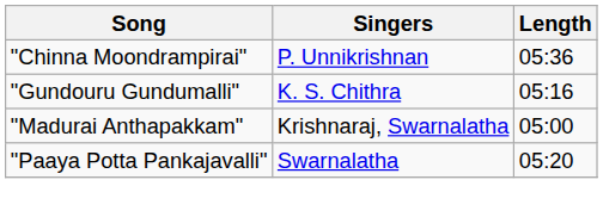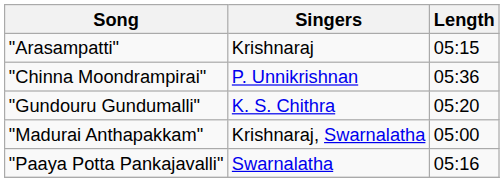+ row: "Arasampatti" | Krishnaraj | 05:15
"Gundouru Gundumalli" | Length: 05:16 -> 05:20
"Paaya Potta Pankajavalli" | Length: 05:20 -> 05:16
